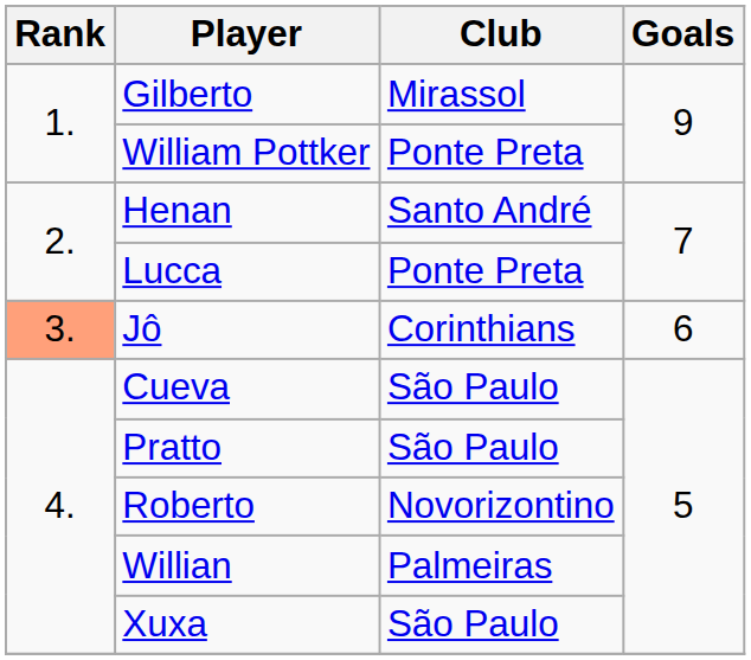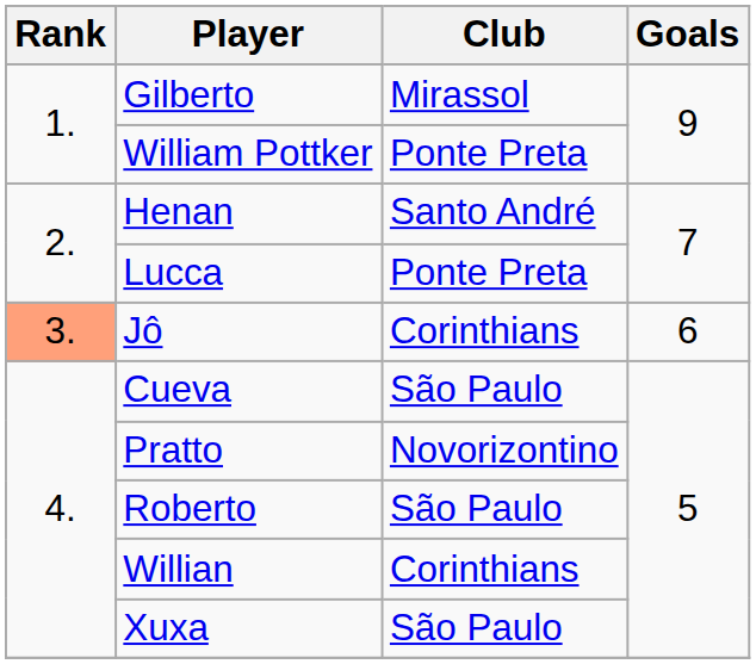Pratto | Club: São Paulo -> Novorizontino
Roberto | Club: Novorizontino -> São Paulo
Willian | Club: Palmeiras -> Corinthians
